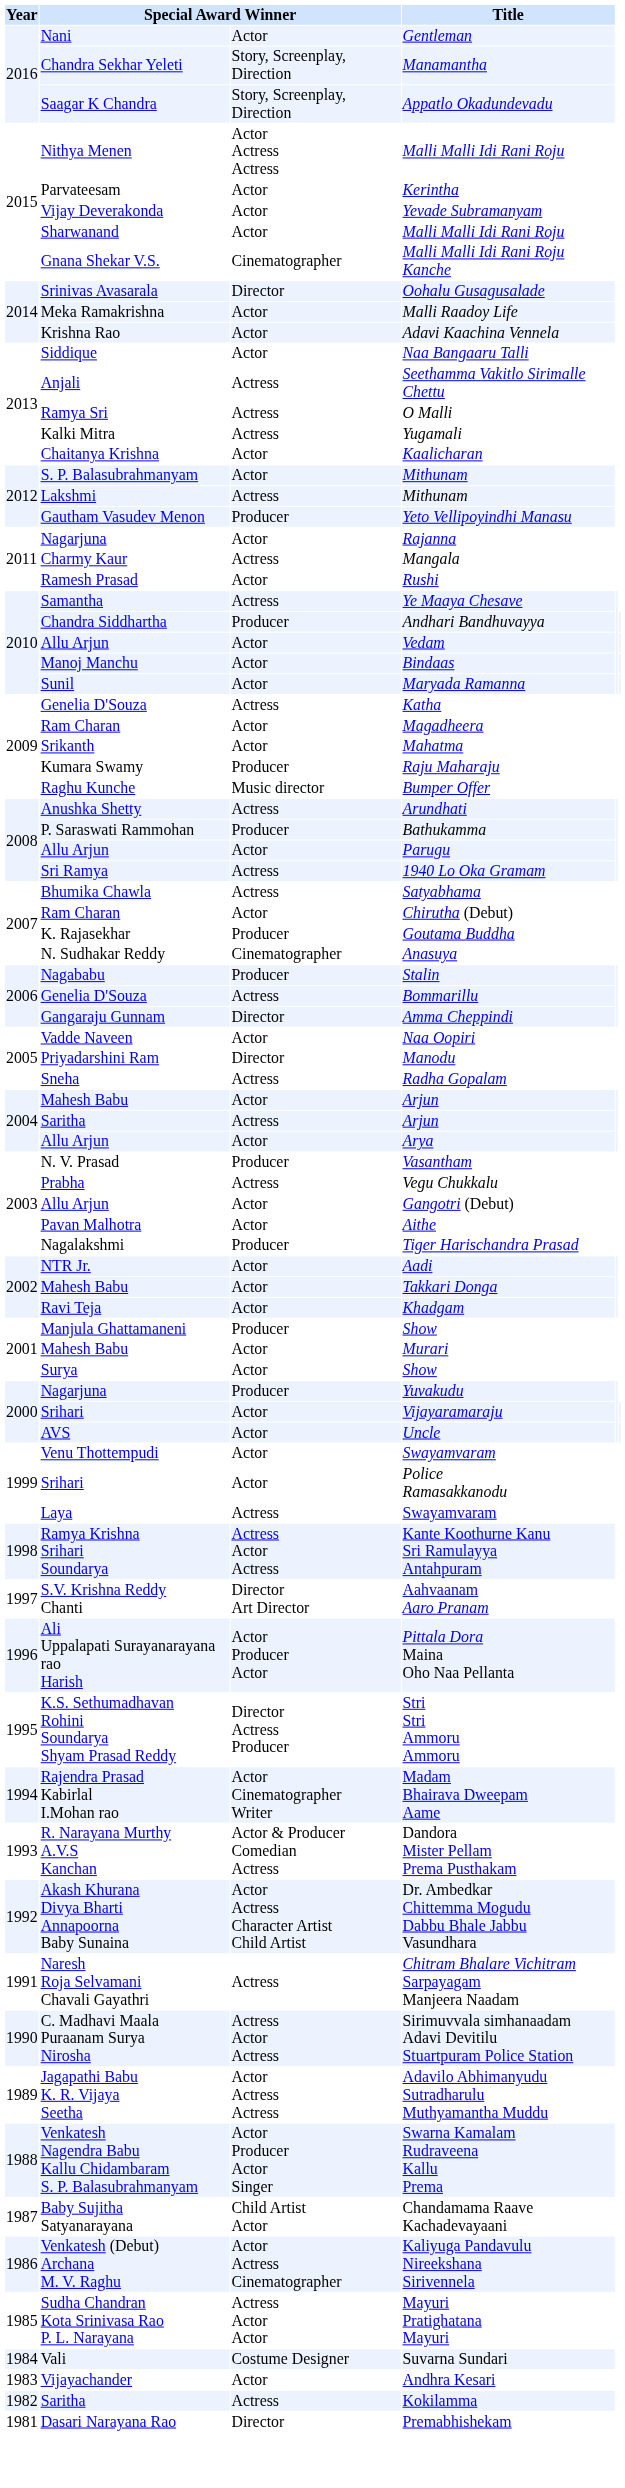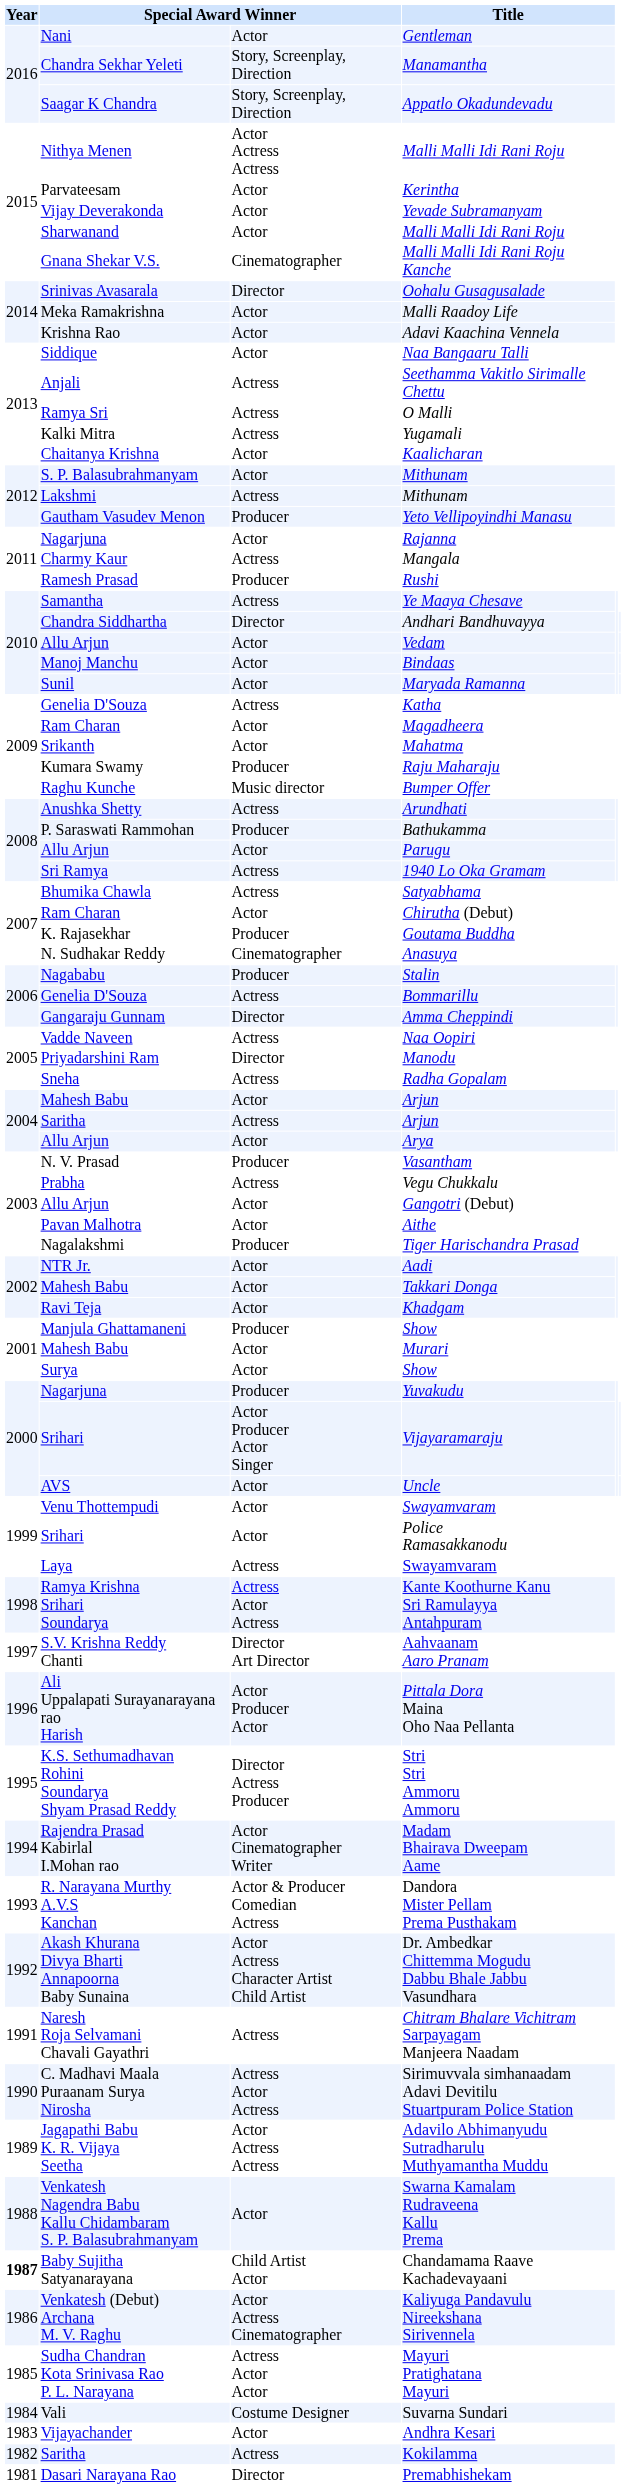Rushi | column 3: Actor -> Producer
Andhari Bandhuvayya | column 3: Producer -> Director
Naa Oopiri | column 3: Actor -> Actress
Vijayaramaraju | column 3: Actor -> Actor Producer Actor Singer
Swarna Kamalam Rudraveena Kallu Prema | column 3: Actor Producer Actor Singer -> Actor
Chandamama Raave Kachadevayaani | Year: normal -> bold
